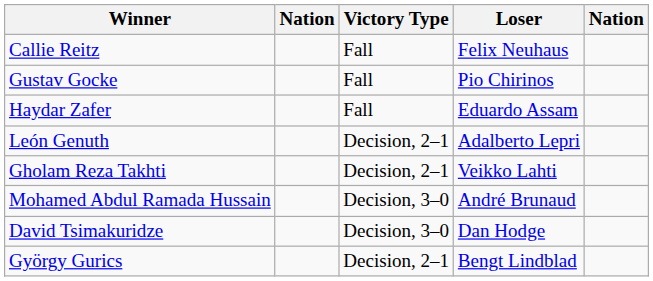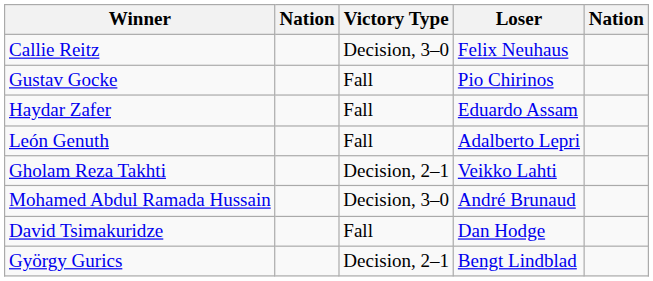Callie Reitz | Victory Type: Fall -> Decision, 3–0
León Genuth | Victory Type: Decision, 2–1 -> Fall
David Tsimakuridze | Victory Type: Decision, 3–0 -> Fall
